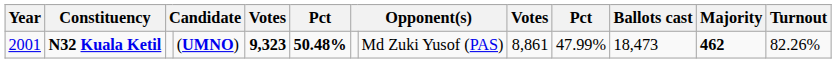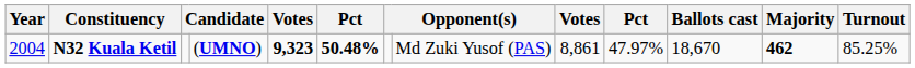N32 Kuala Ketil | Year: 2001 -> 2004
N32 Kuala Ketil | column 10: 47.99% -> 47.97%
N32 Kuala Ketil | Ballots cast: 18,473 -> 18,670
N32 Kuala Ketil | Turnout: 82.26% -> 85.25%
